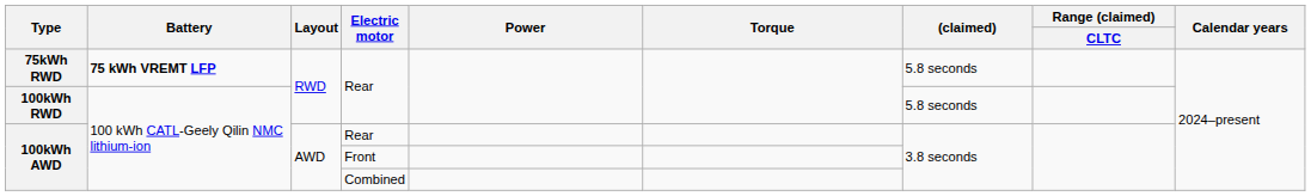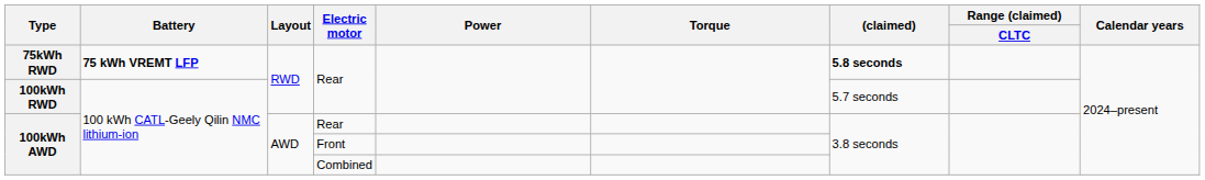75kWh RWD | (claimed): normal -> bold
100kWh RWD | (claimed): 5.8 seconds -> 5.7 seconds
